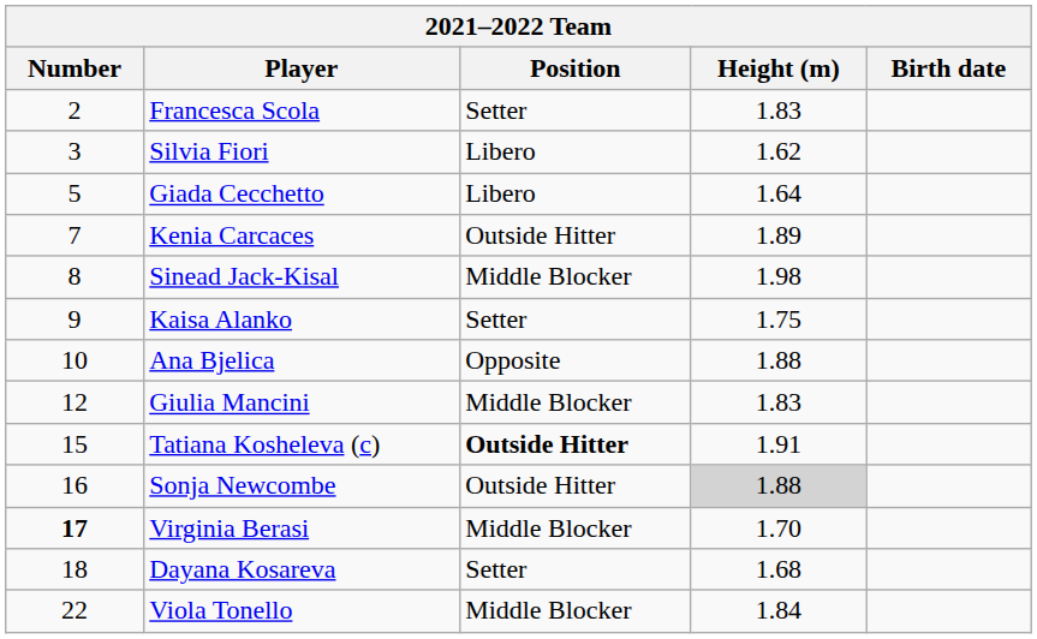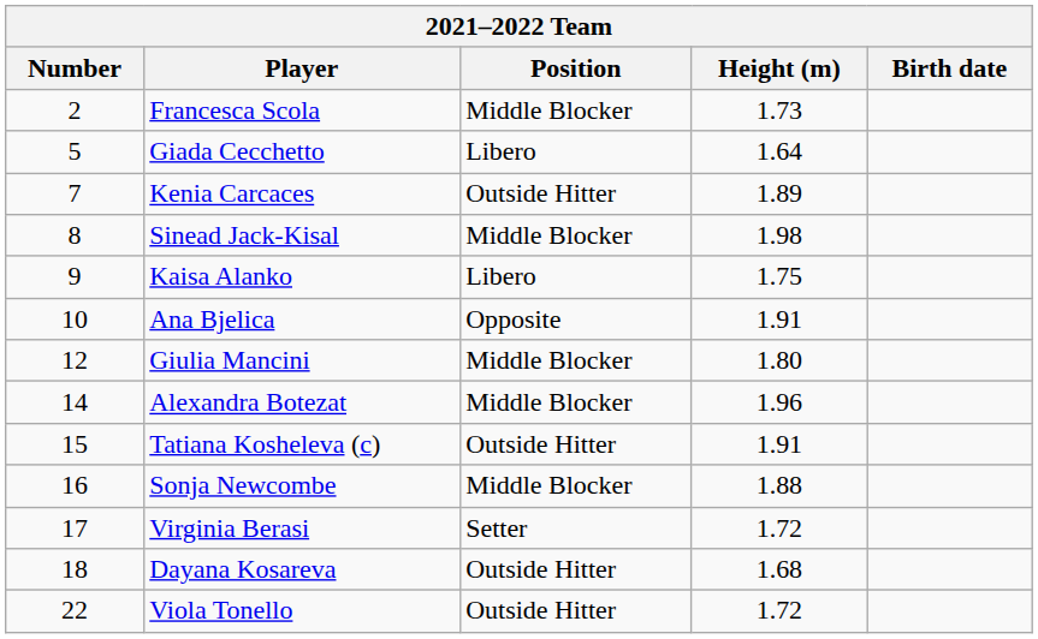Francesca Scola | Position: Setter -> Middle Blocker
Francesca Scola | Height (m): 1.83 -> 1.73
- row: 3 | Silvia Fiori | Libero | 1.62
Kaisa Alanko | Position: Setter -> Libero
Ana Bjelica | Height (m): 1.88 -> 1.91
Giulia Mancini | Height (m): 1.83 -> 1.80
+ row: 14 | Alexandra Botezat | Middle Blocker | 1.96
Tatiana Kosheleva (c) | Position: bold -> normal
Sonja Newcombe | Position: Outside Hitter -> Middle Blocker
Sonja Newcombe | Height (m): lightgrey background -> no background
Virginia Berasi | Number: bold -> normal
Virginia Berasi | Position: Middle Blocker -> Setter
Virginia Berasi | Height (m): 1.70 -> 1.72
Dayana Kosareva | Position: Setter -> Outside Hitter
Viola Tonello | Position: Middle Blocker -> Outside Hitter
Viola Tonello | Height (m): 1.84 -> 1.72
